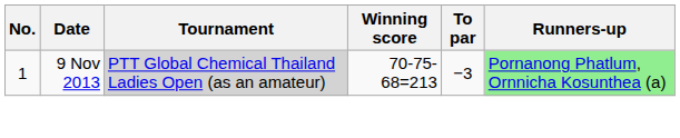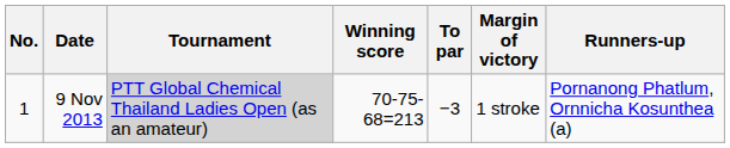+ column: Margin of victory | 1 stroke
9 Nov 2013 | Runners-up: lightgreen background -> no background
